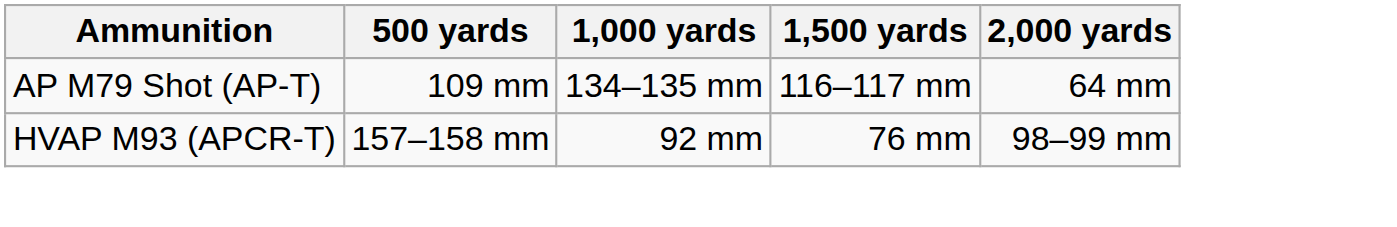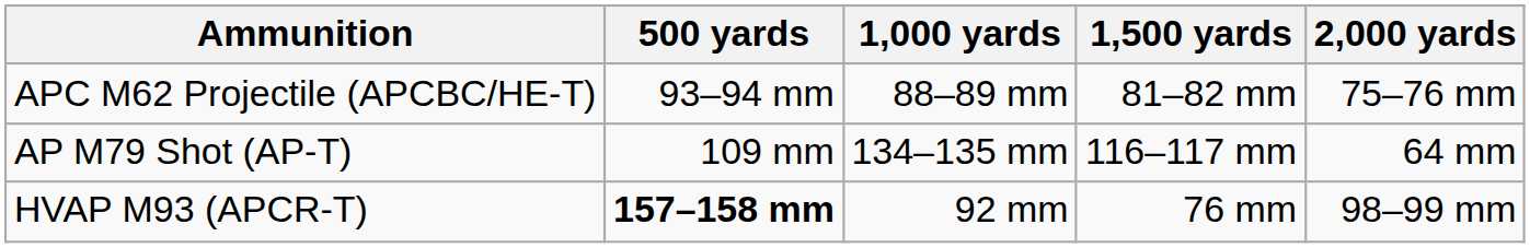+ row: APC M62 Projectile (APCBC/HE-T) | 93–94 mm | 88–89 mm | 81–82 mm | 75–76 mm
HVAP M93 (APCR-T) | 500 yards: normal -> bold
